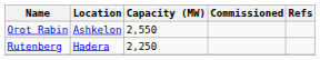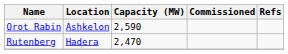Orot Rabin | Capacity (MW): 2,550 -> 2,590
Rutenberg | Capacity (MW): 2,250 -> 2,470
